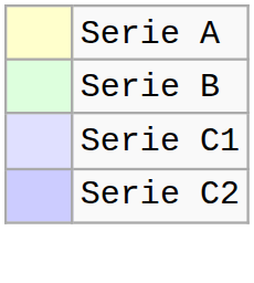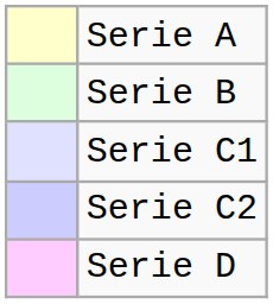+ row: Serie D
